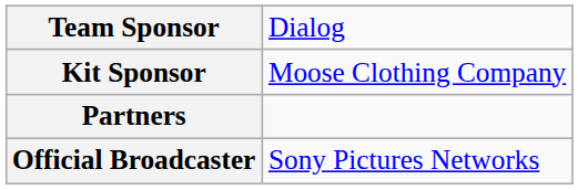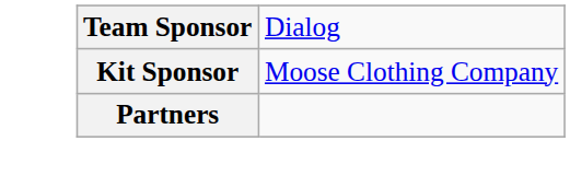- row: Official Broadcaster | Sony Pictures Networks
